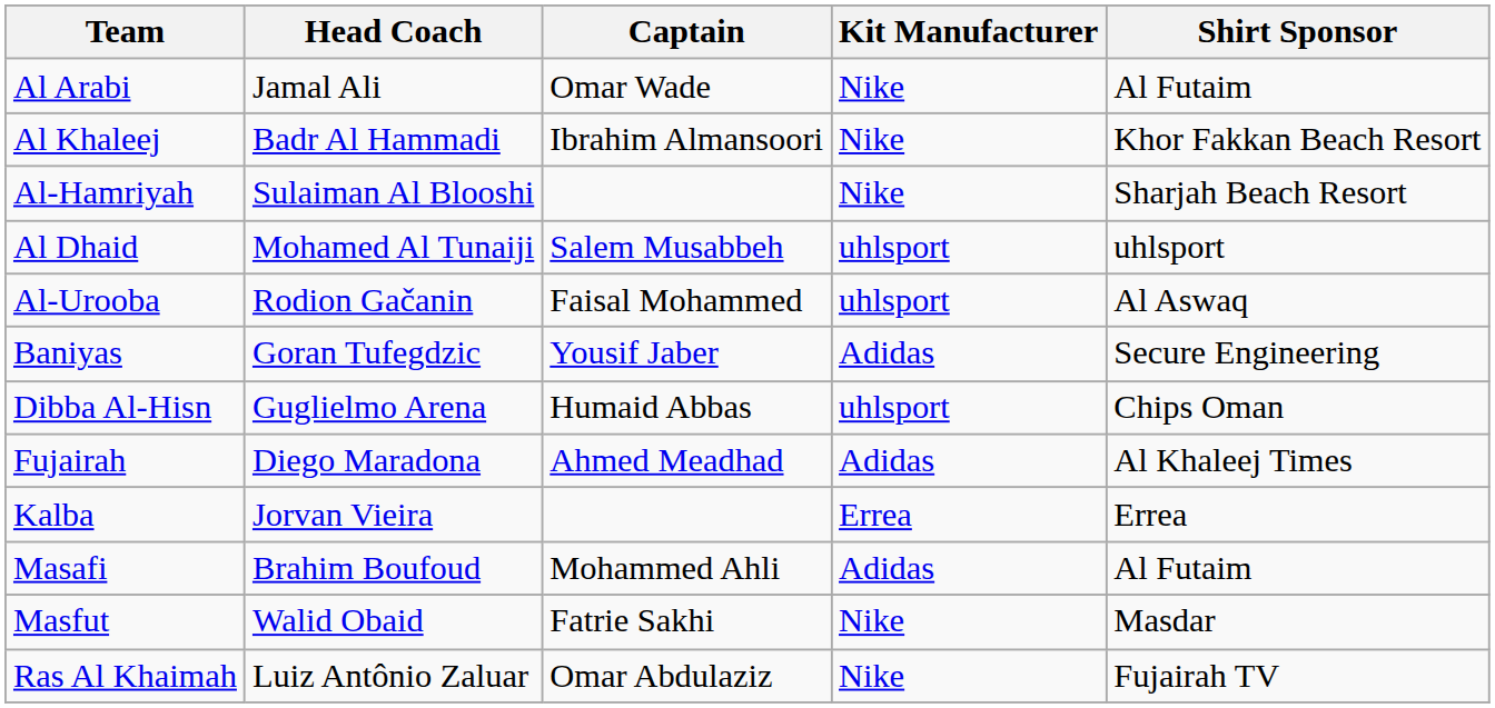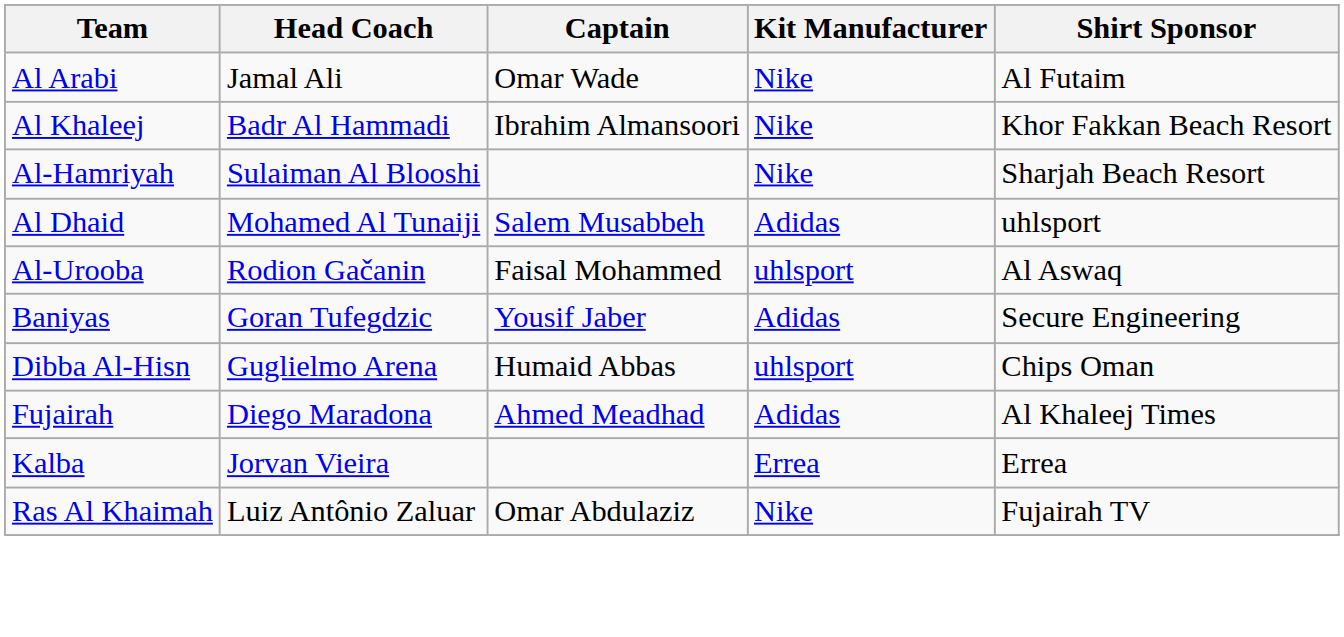Al Dhaid | Kit Manufacturer: uhlsport -> Adidas
- row: Masafi | Brahim Boufoud | Mohammed Ahli | Adidas | Al Futaim
- row: Masfut | Walid Obaid | Fatrie Sakhi | Nike | Masdar
